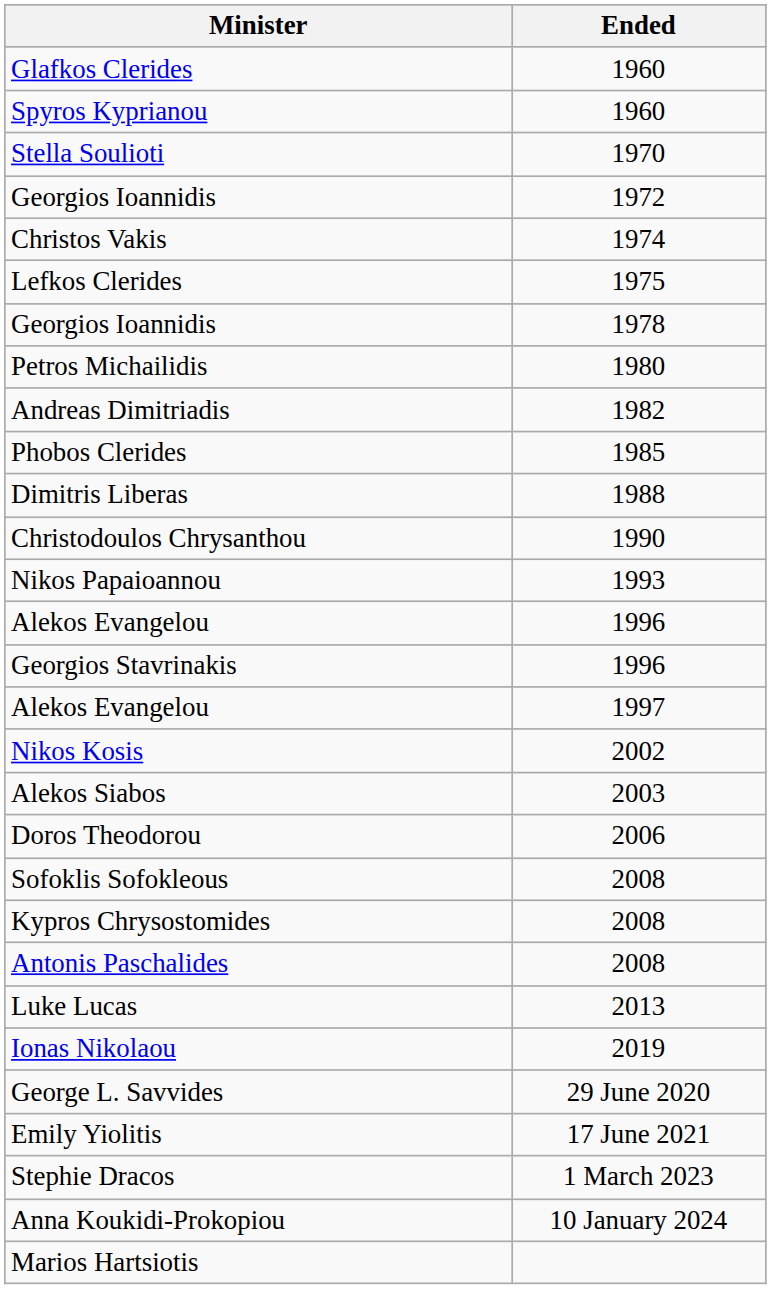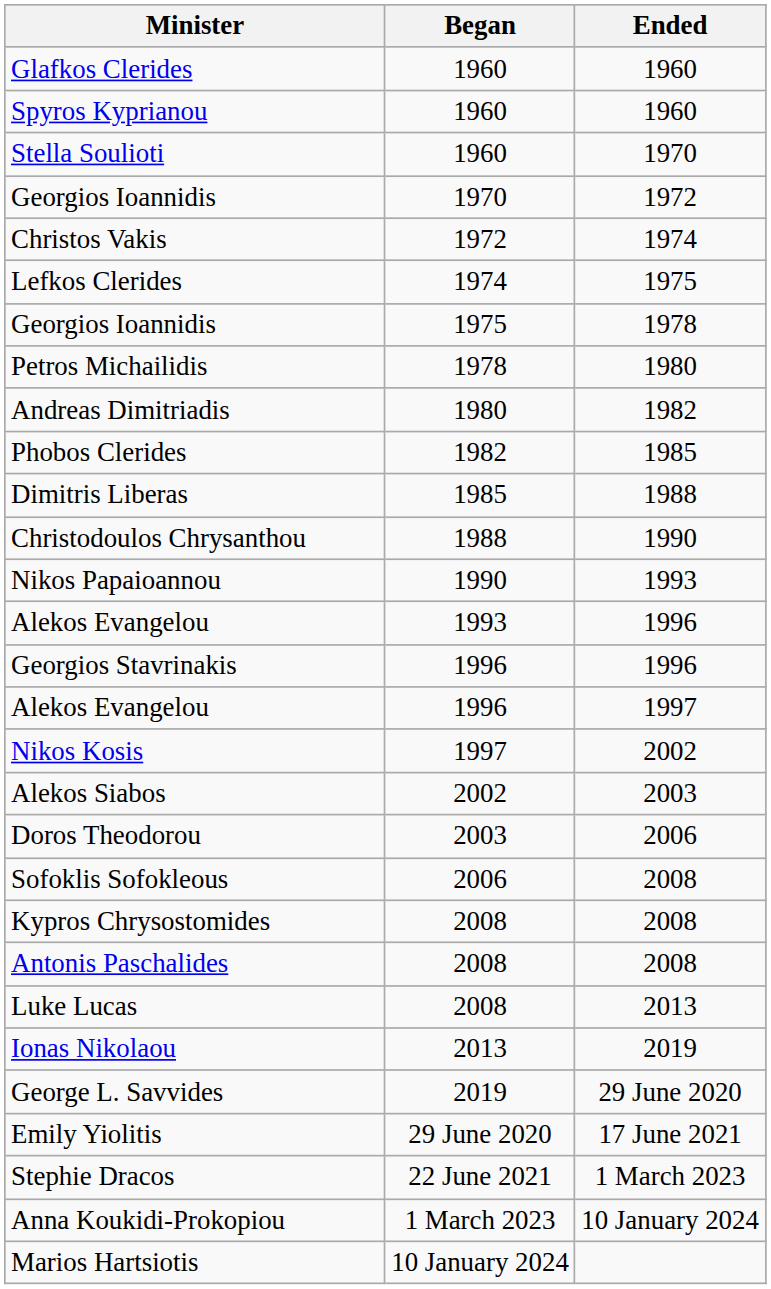+ column: Began | 1960 | 1960 | 1960 | 1970 | 1972 | 1974 | 1975 | 1978 | 1980 | 1982 | 1985 | 1988 | 1990 | 1993 | 1996 | 1996 | 1997 | 2002 | 2003 | 2006 | 2008 | 2008 | 2008 | 2013 | 2019 | 29 June 2020 | 22 June 2021 | 1 March 2023 | 10 January 2024
